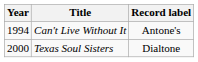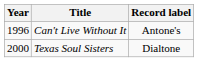Can't Live Without It | Year: 1994 -> 1996
